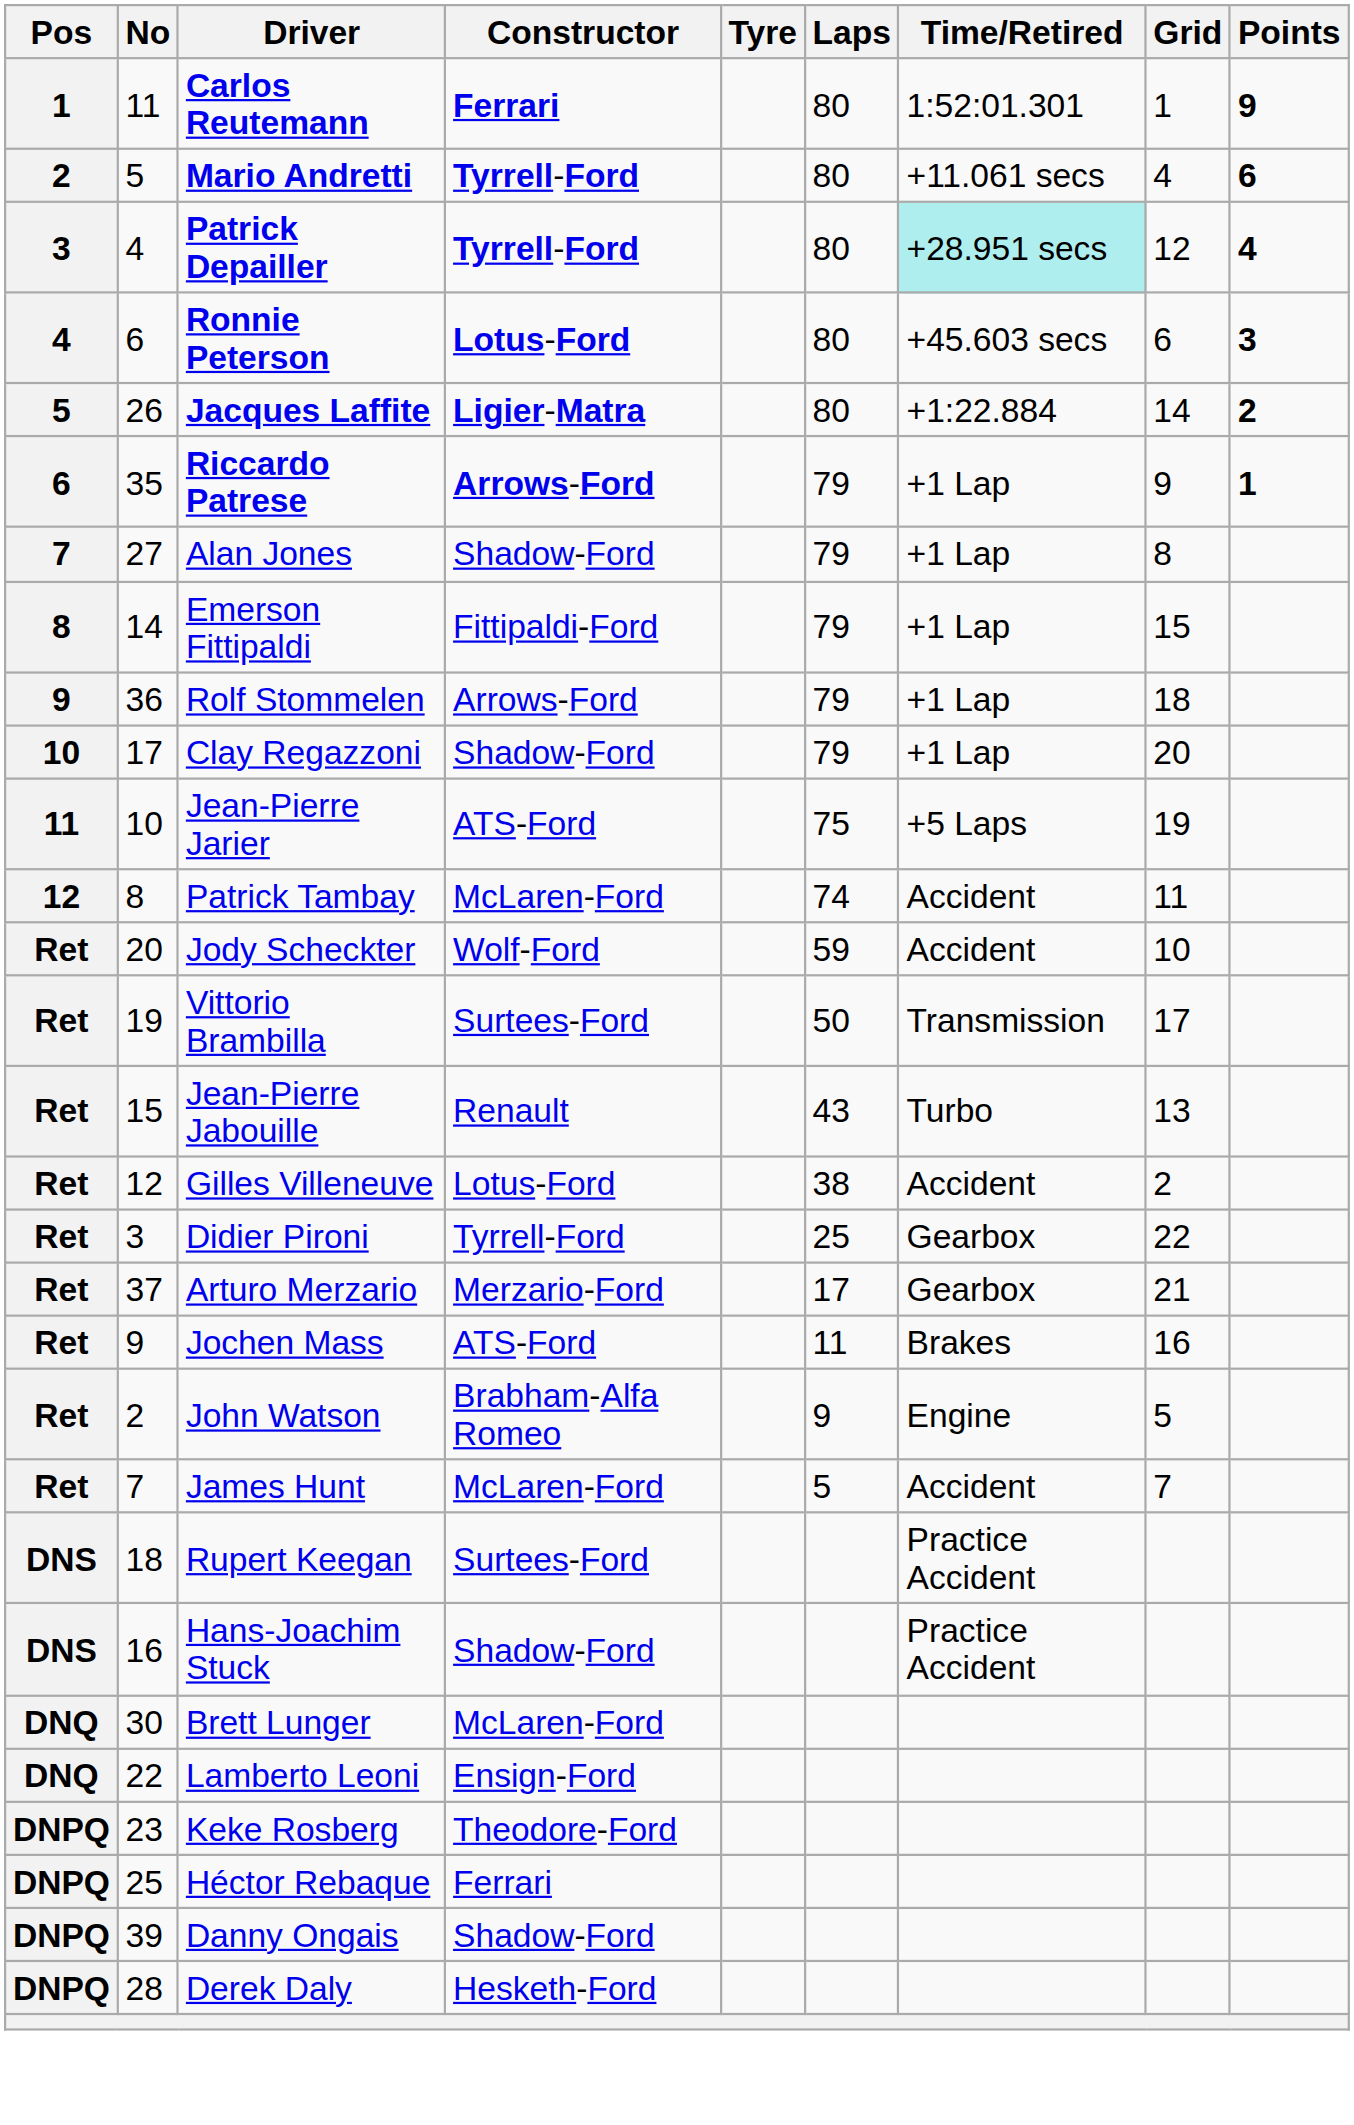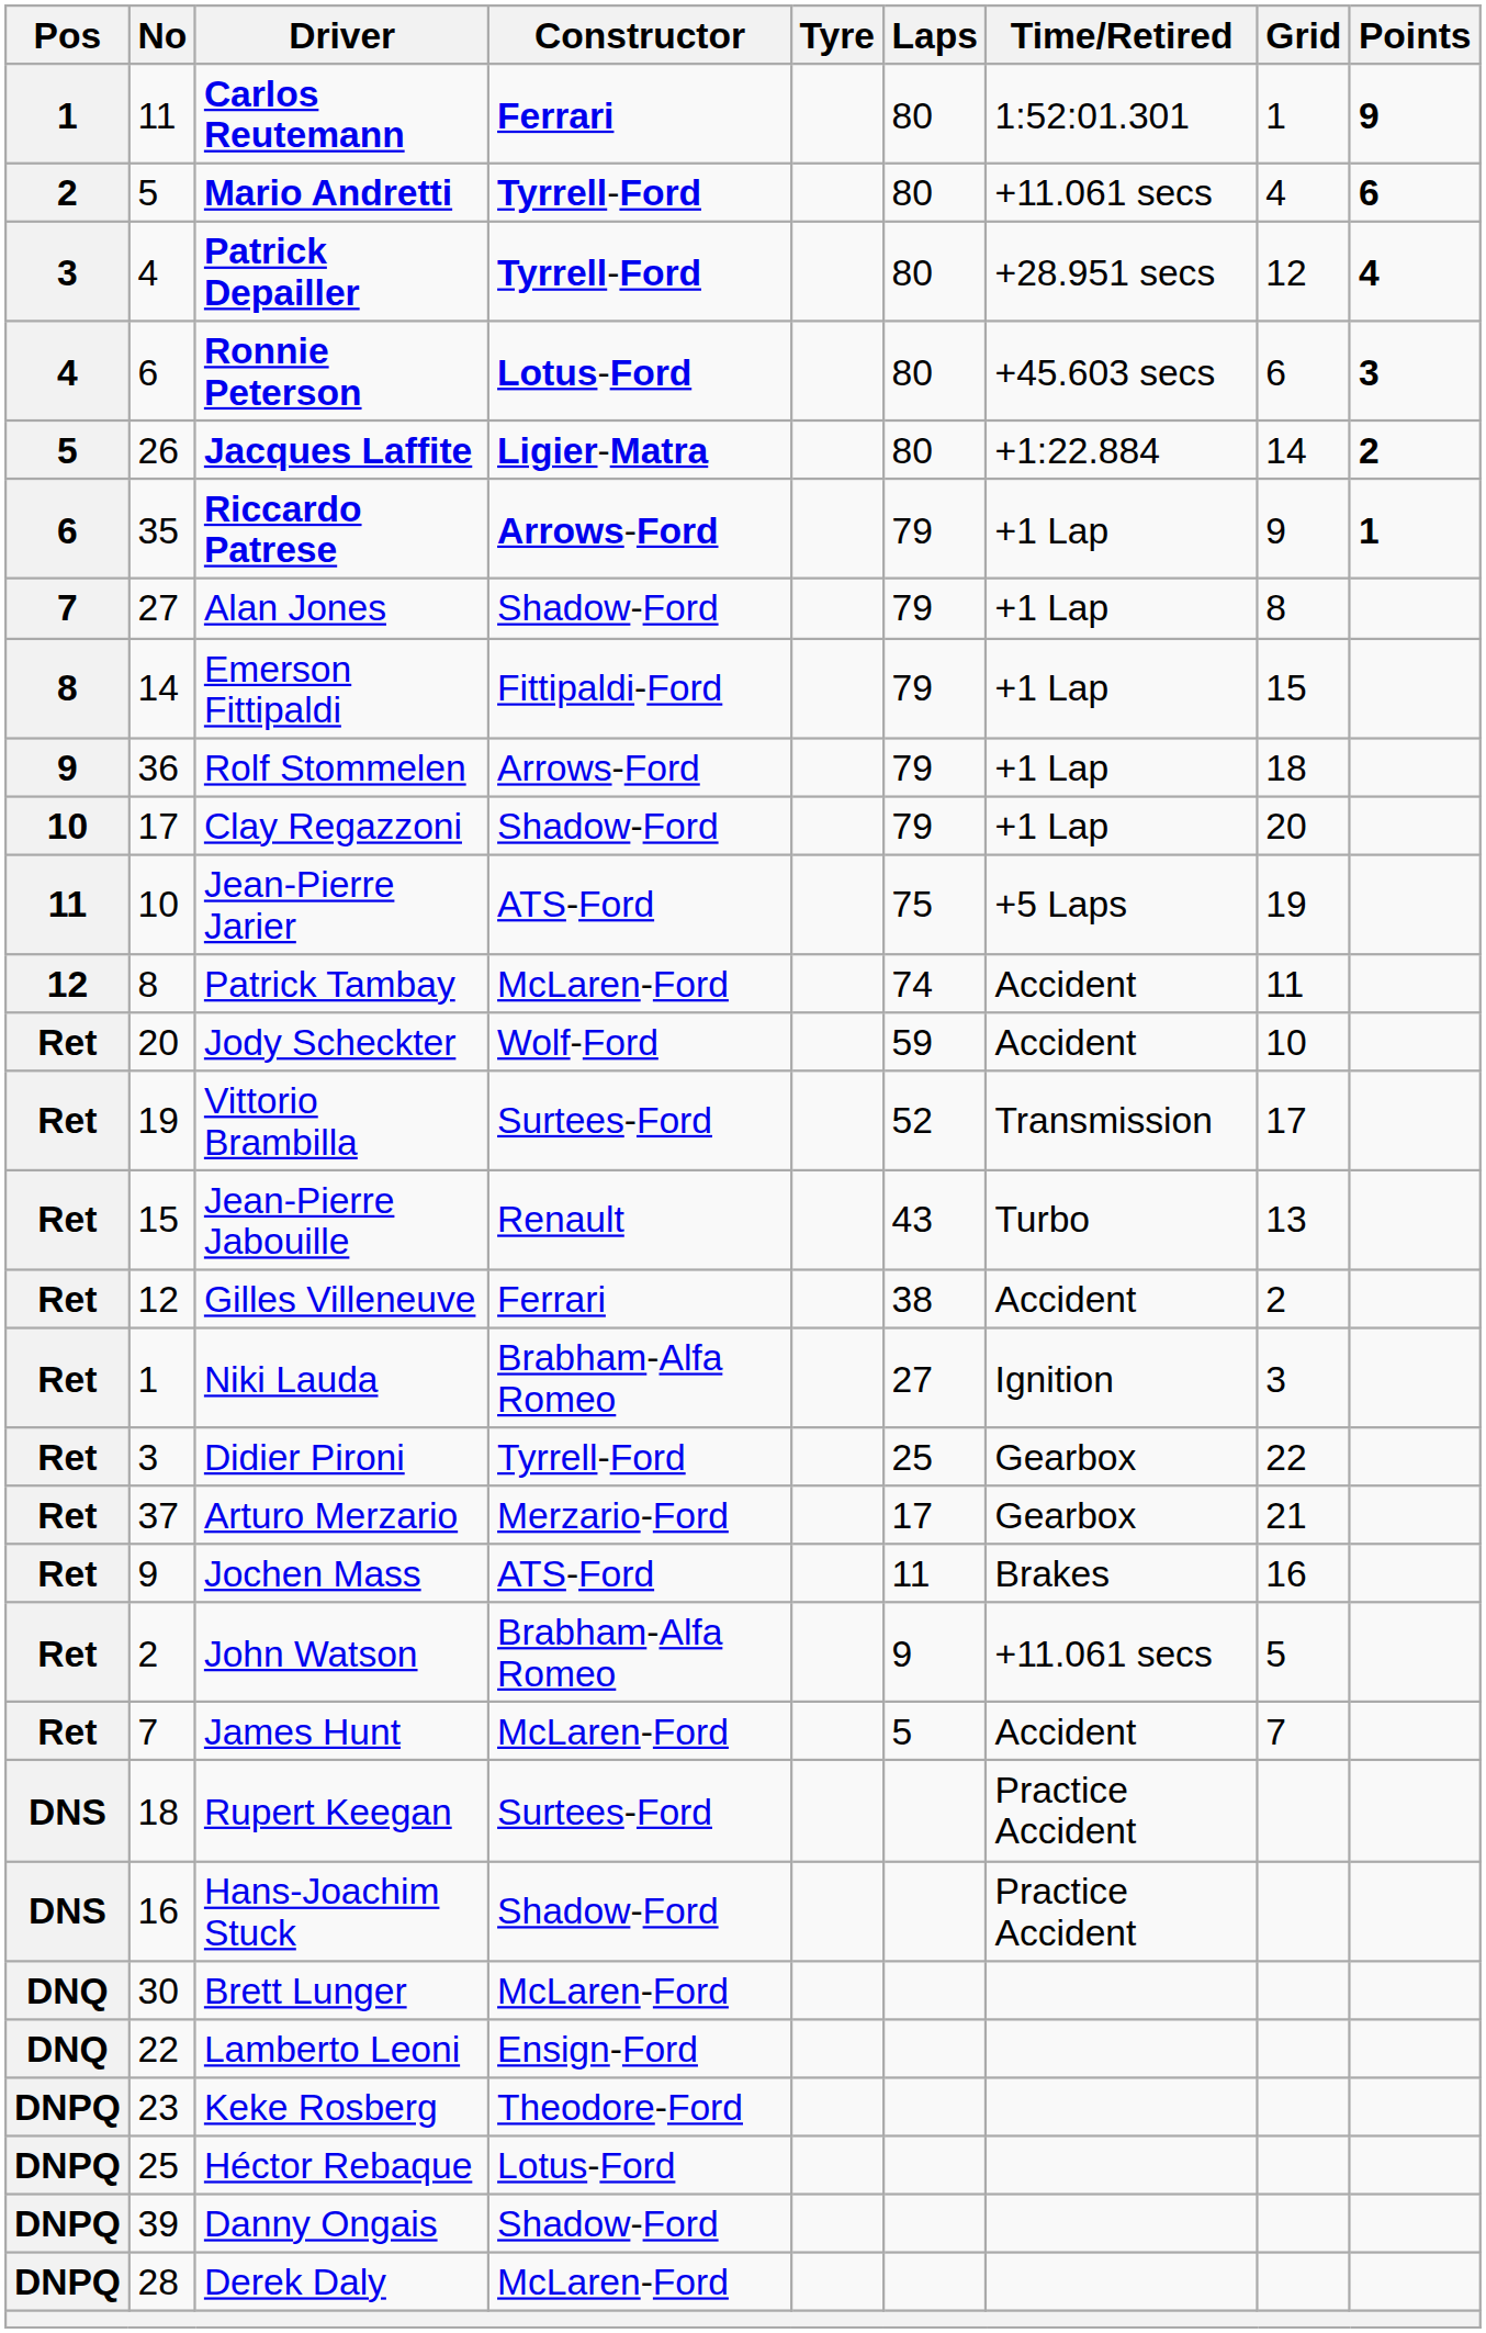Patrick Depailler | Time/Retired: paleturquoise background -> no background
Vittorio Brambilla | Laps: 50 -> 52
Gilles Villeneuve | Constructor: Lotus-Ford -> Ferrari
+ row: Ret | 1 | Niki Lauda | Brabham-Alfa Romeo | 27 | Ignition | 3
John Watson | Time/Retired: Engine -> +11.061 secs
Héctor Rebaque | Constructor: Ferrari -> Lotus-Ford
Derek Daly | Constructor: Hesketh-Ford -> McLaren-Ford
